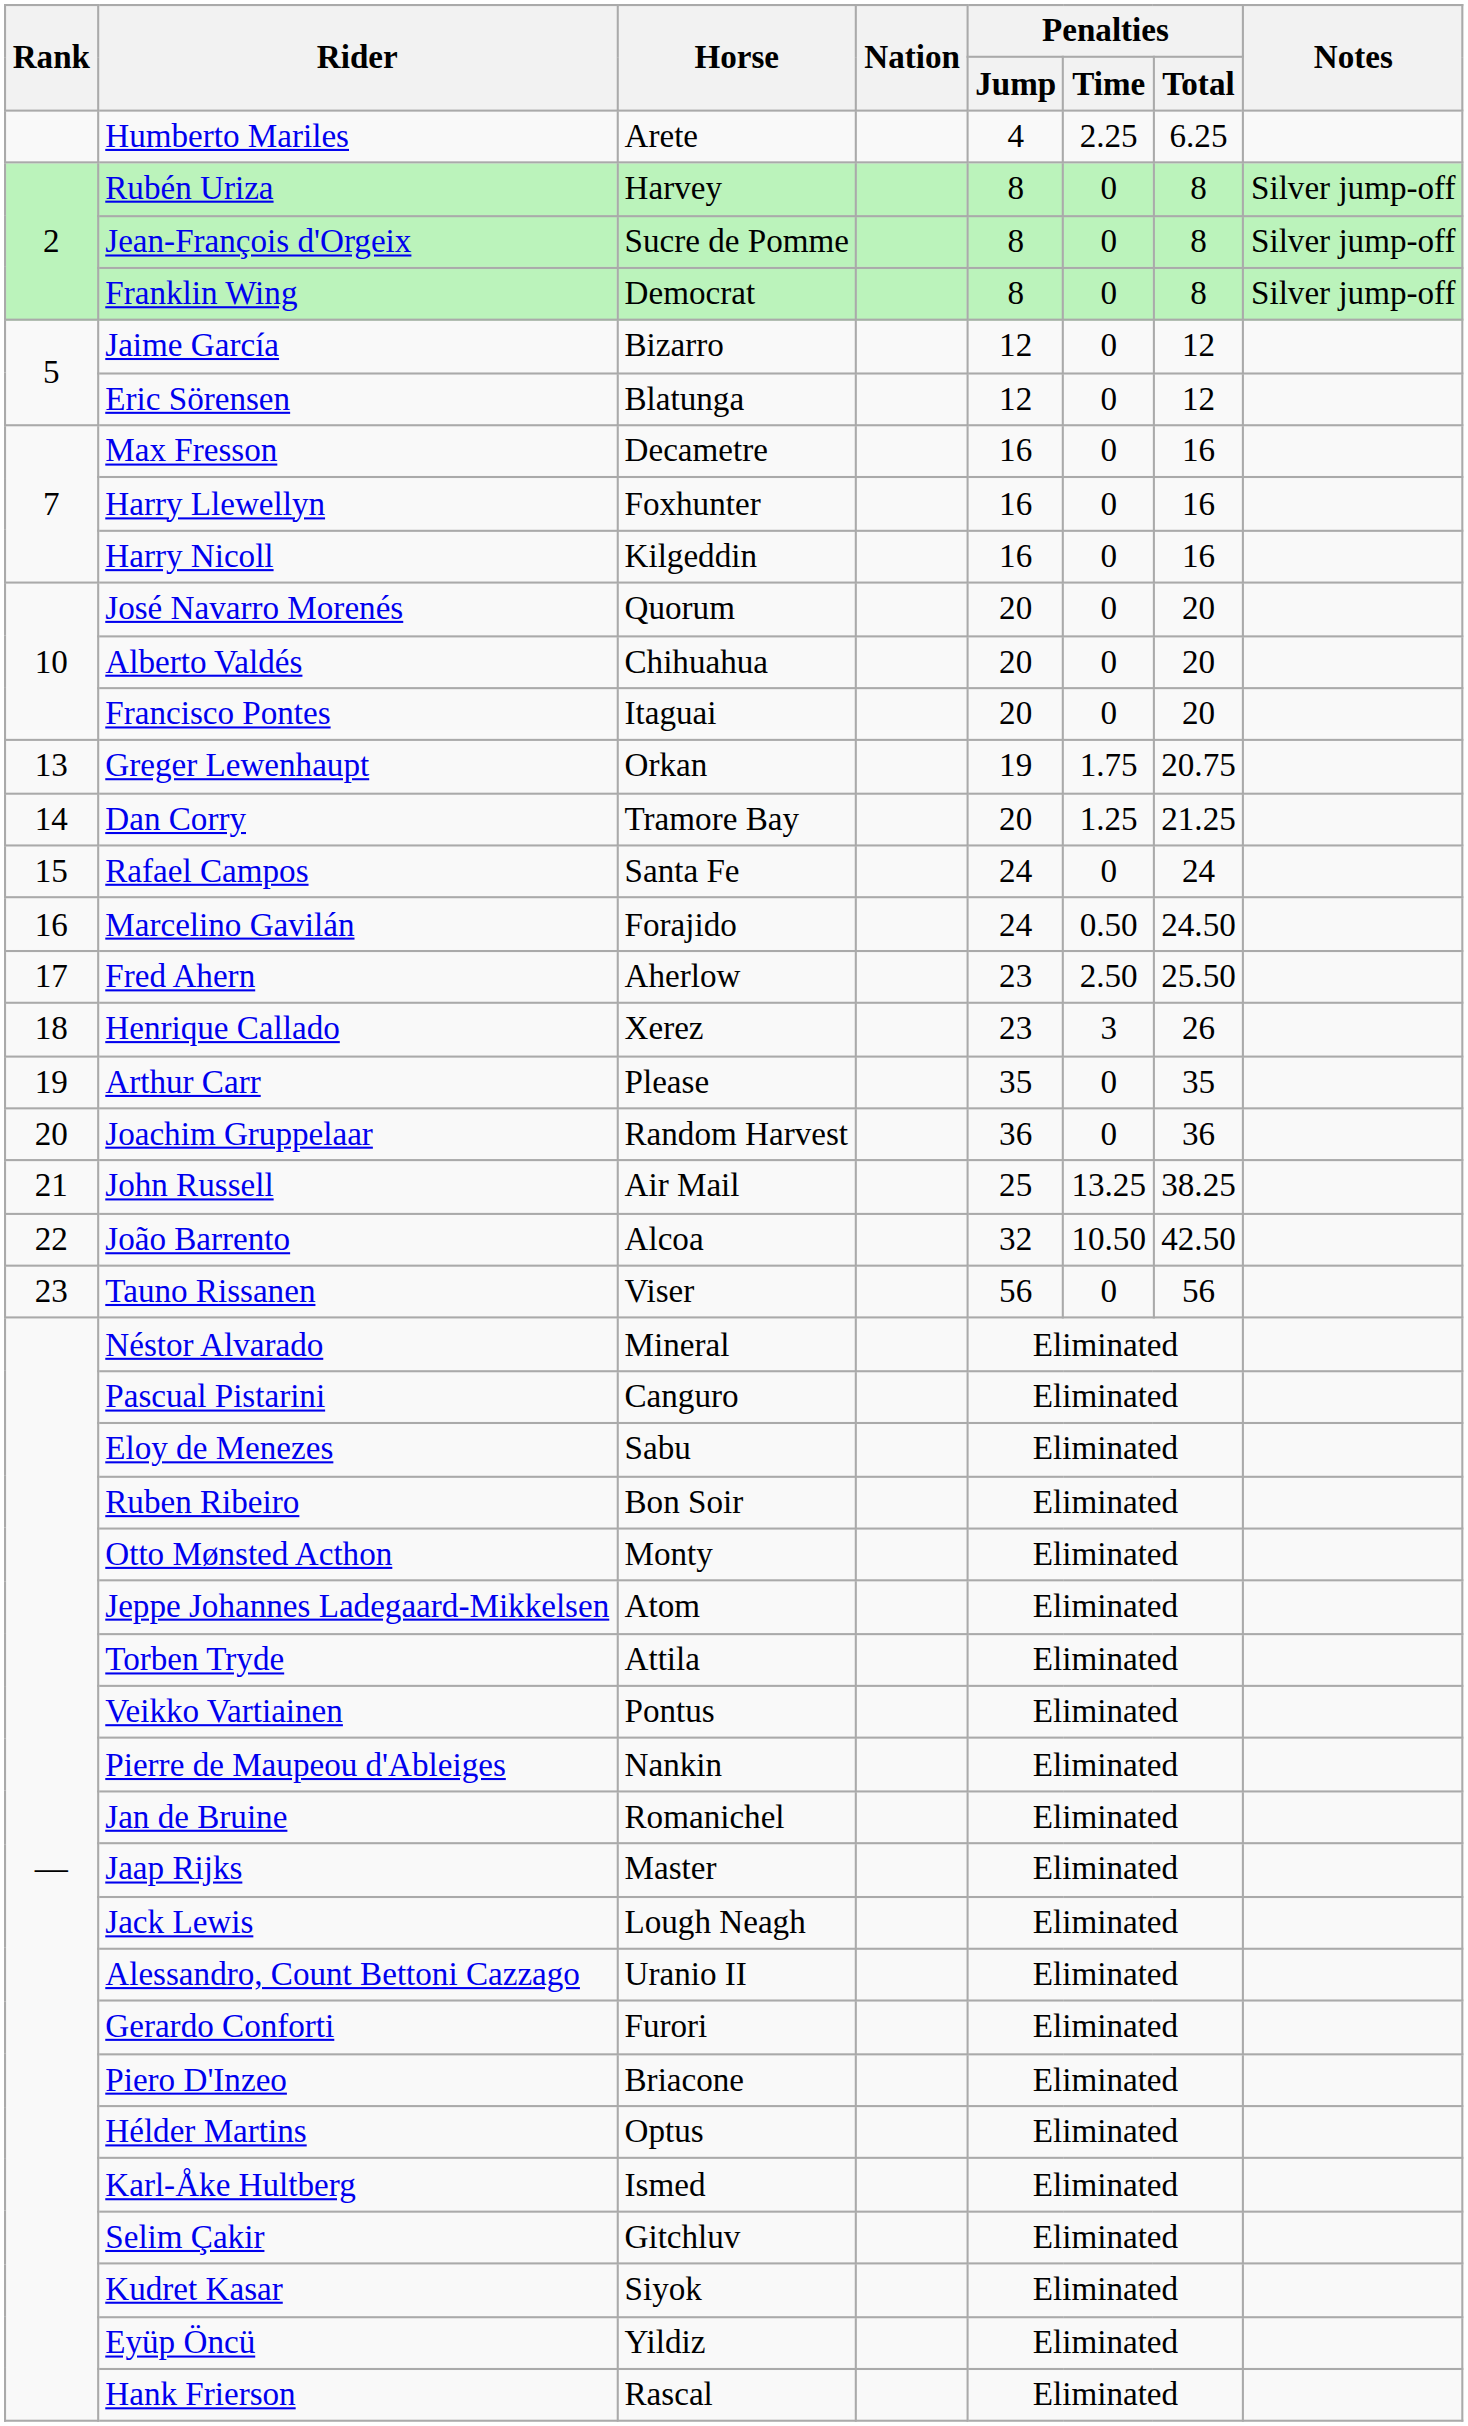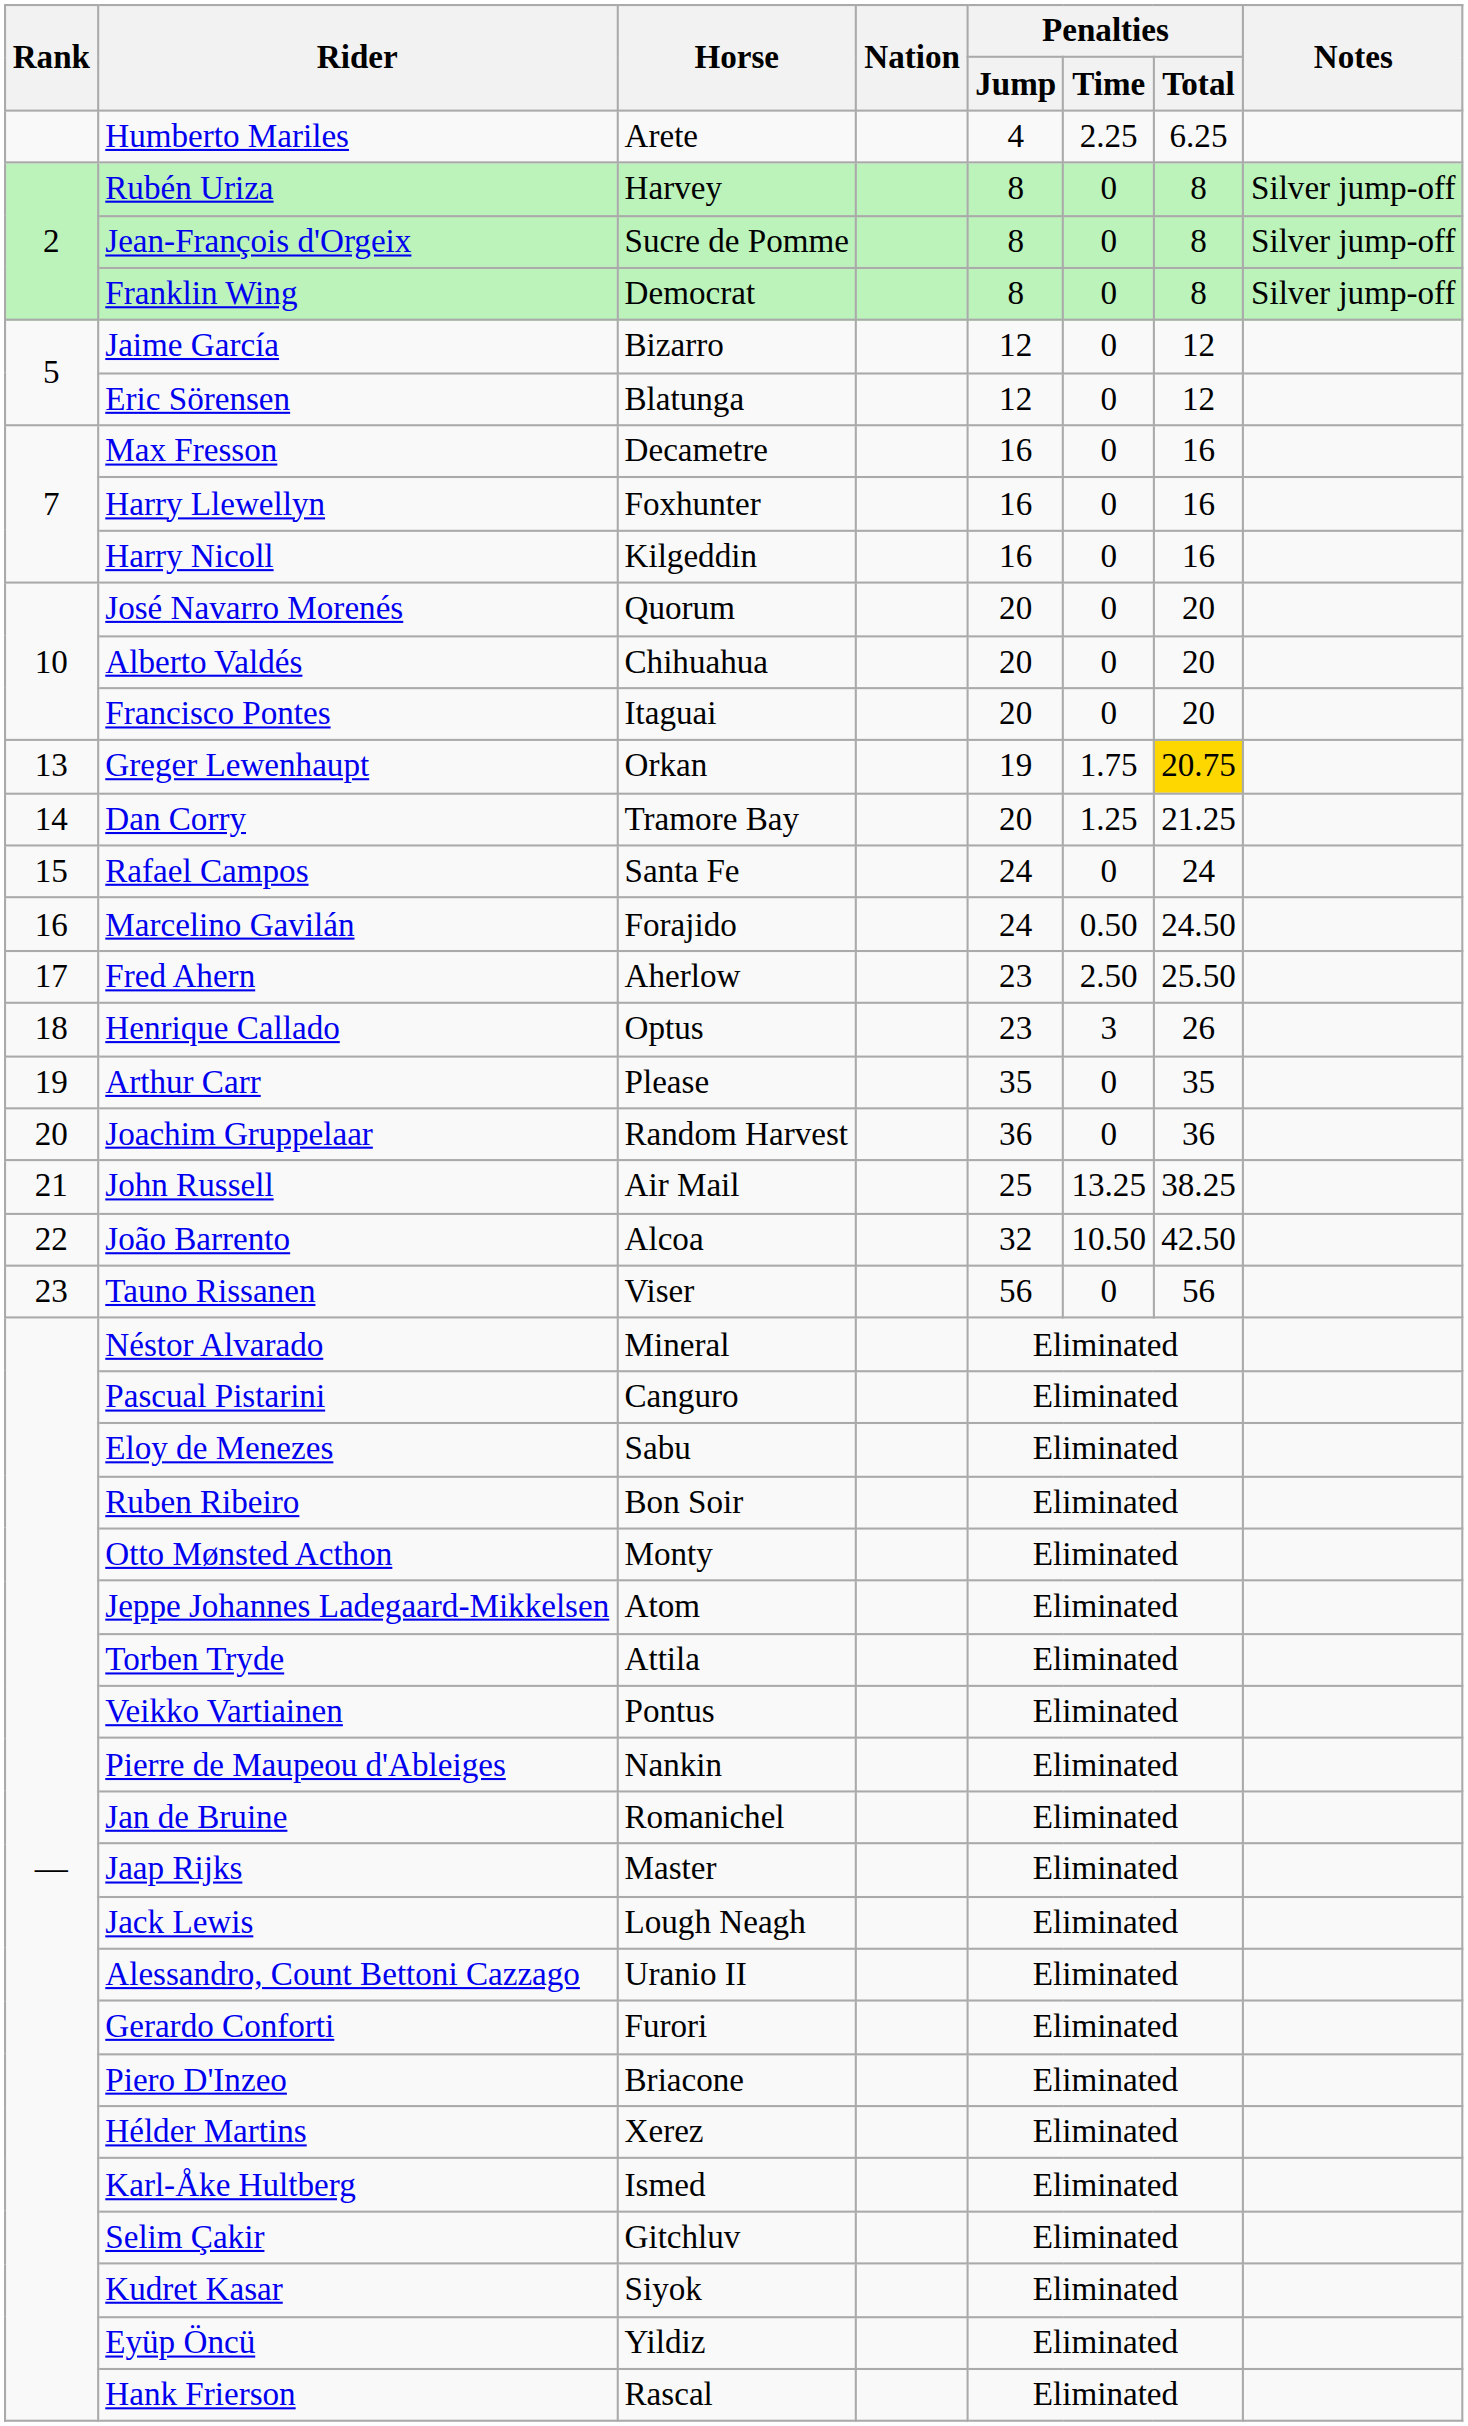Greger Lewenhaupt | Penalties / Total: no background -> gold background
Henrique Callado | Horse: Xerez -> Optus
Hélder Martins | Horse: Optus -> Xerez
